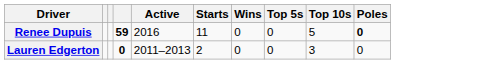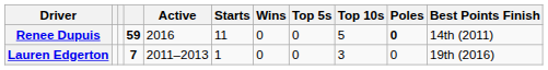+ column: Best Points Finish | 14th (2011) | 19th (2016)
Lauren Edgerton | column 4: 0 -> 7
Lauren Edgerton | Starts: 2 -> 1
